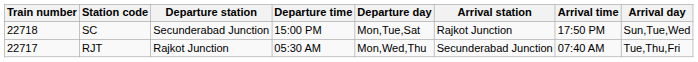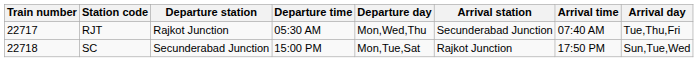rows swapped: RJT <-> SC
